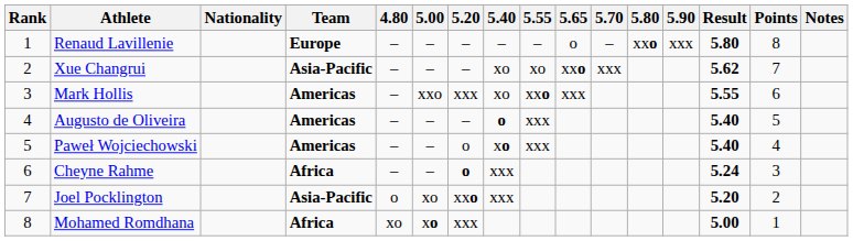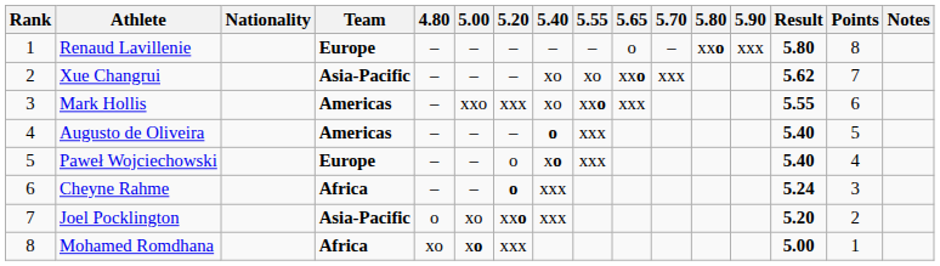Paweł Wojciechowski | Team: Americas -> Europe
